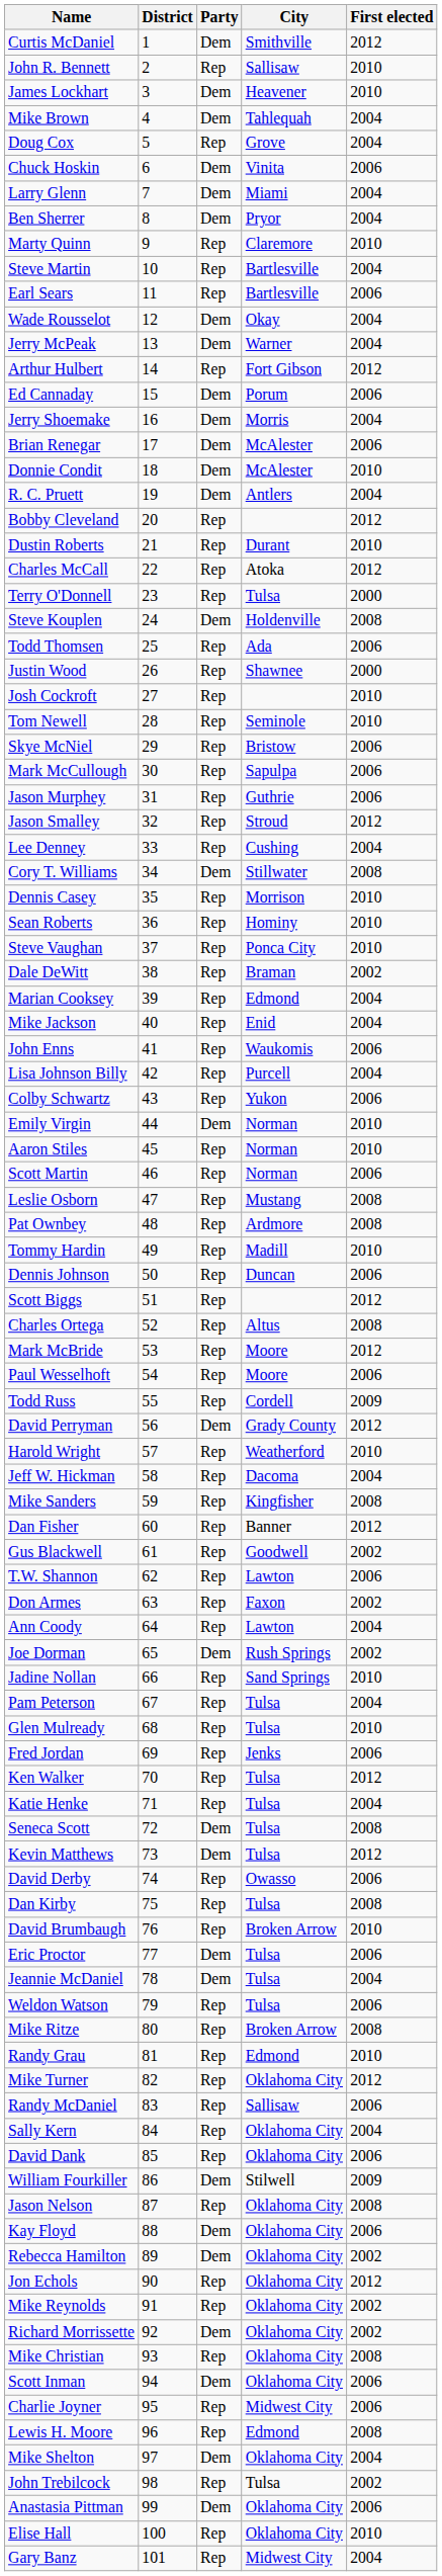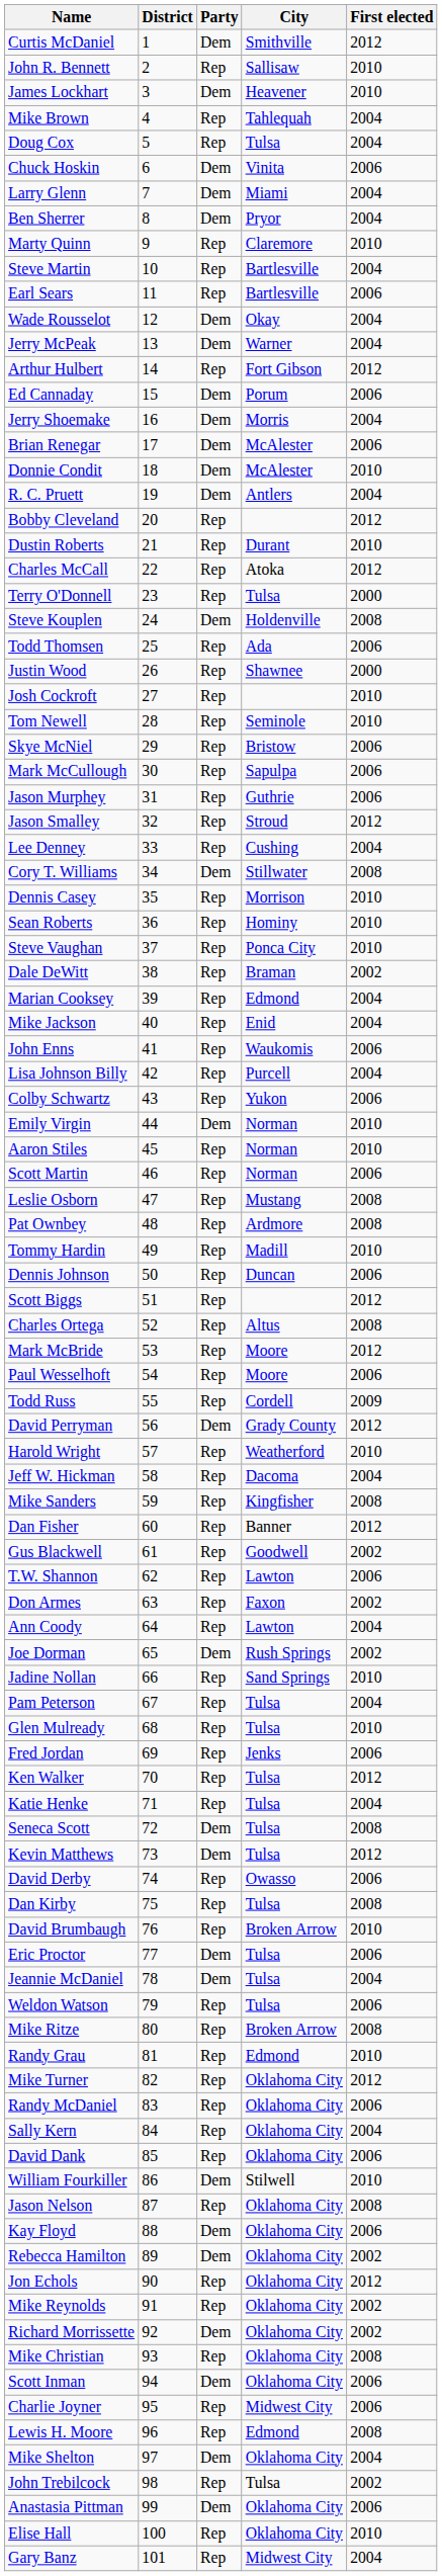Mike Brown | Party: Dem -> Rep
Doug Cox | City: Grove -> Tulsa
Randy McDaniel | City: Sallisaw -> Oklahoma City
William Fourkiller | First elected: 2009 -> 2010
